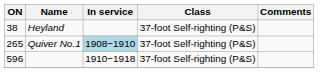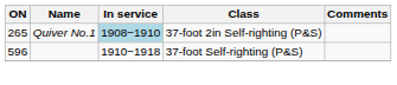- row: 38 | Heyland | 37-foot Self-righting (P&S)
Quiver No.1 | Class: 37-foot Self-righting (P&S) -> 37-foot 2in Self-righting (P&S)
